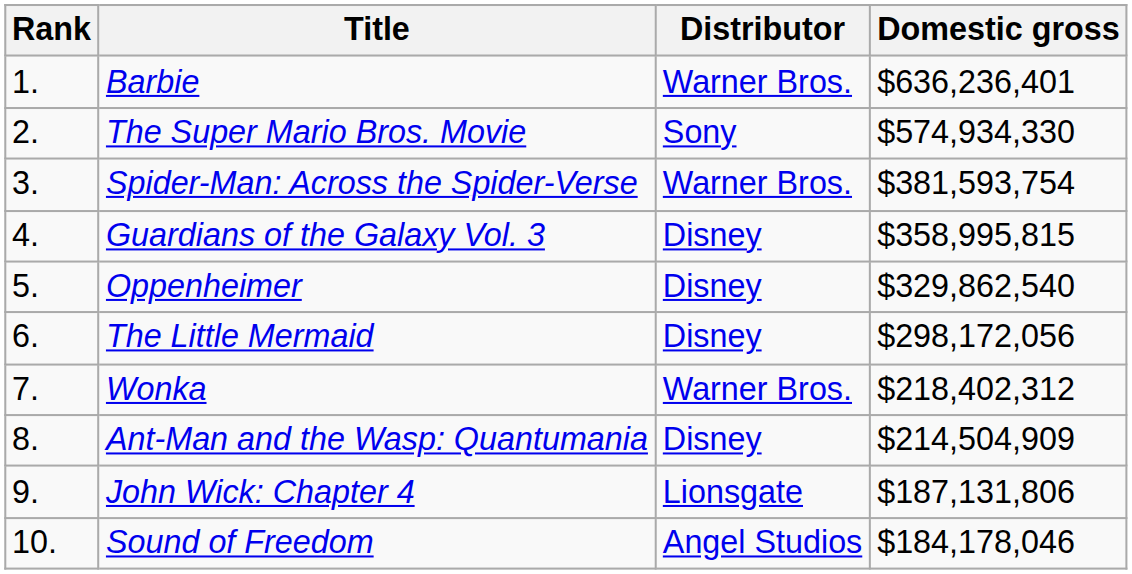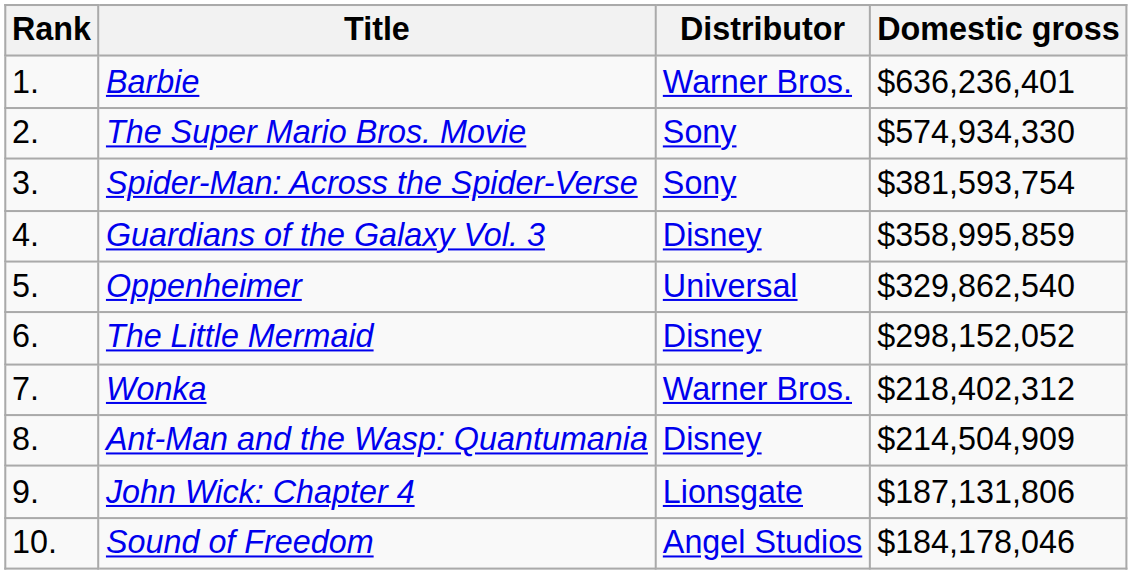Spider-Man: Across the Spider-Verse | Distributor: Warner Bros. -> Sony
Guardians of the Galaxy Vol. 3 | Domestic gross: $358,995,815 -> $358,995,859
Oppenheimer | Distributor: Disney -> Universal
The Little Mermaid | Domestic gross: $298,172,056 -> $298,152,052
